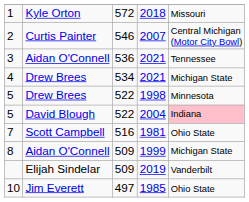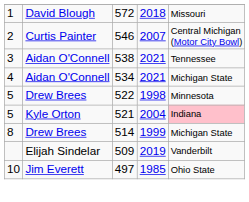1 | column 2: Kyle Orton -> David Blough
3 | column 3: 536 -> 538
4 | column 2: Drew Brees -> Aidan O'Connell
5 / 2004 | column 2: David Blough -> Kyle Orton
5 / 2004 | column 3: 522 -> 521
- row: 7 | Scott Campbell | 516 | 1981 | Ohio State
8 | column 2: Aidan O'Connell -> Drew Brees
8 | column 3: 509 -> 514
